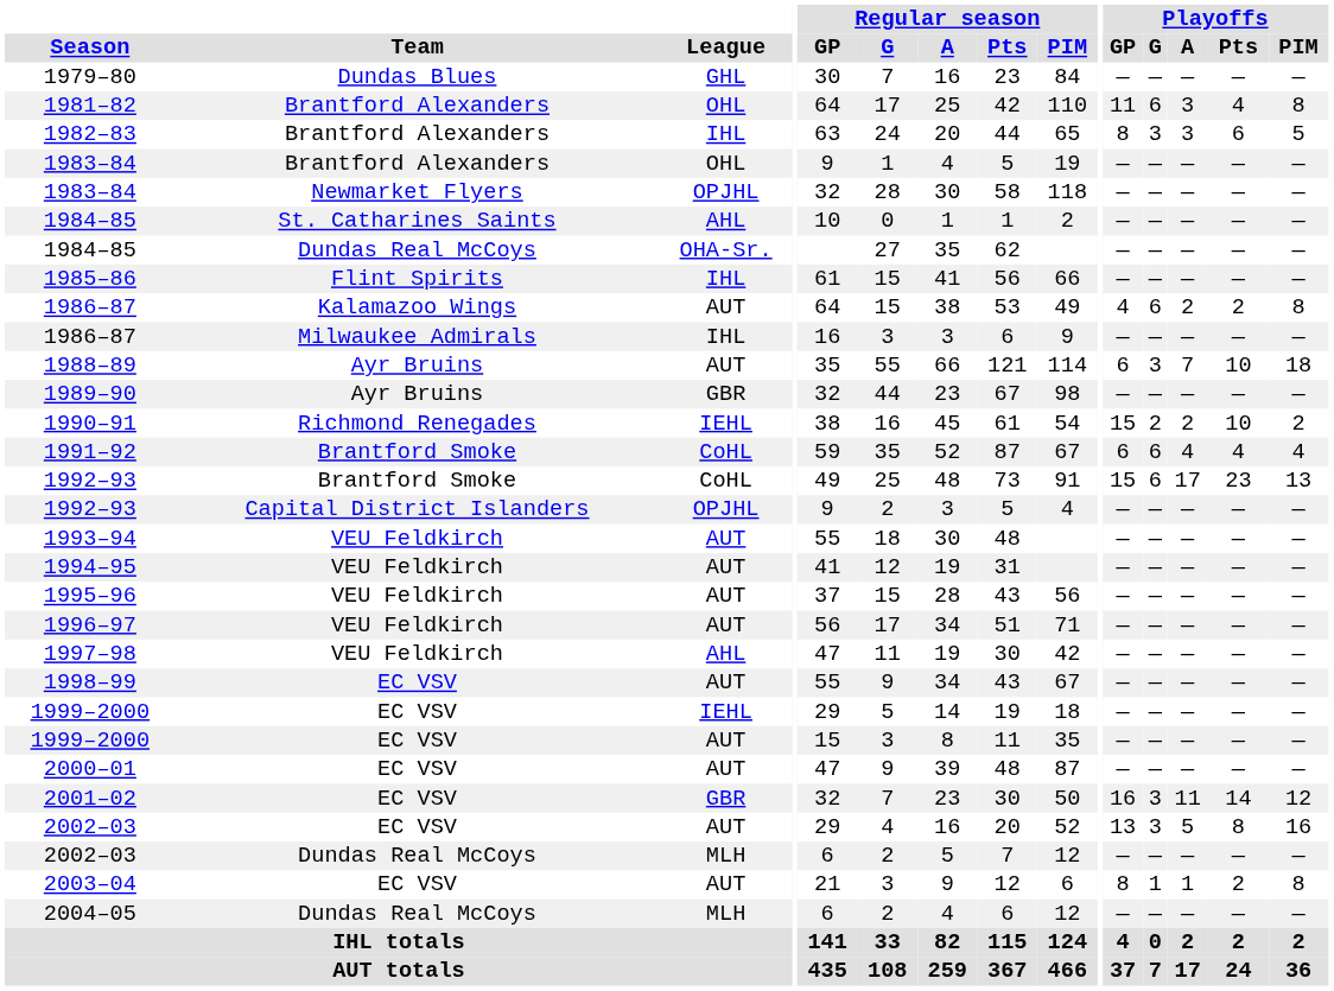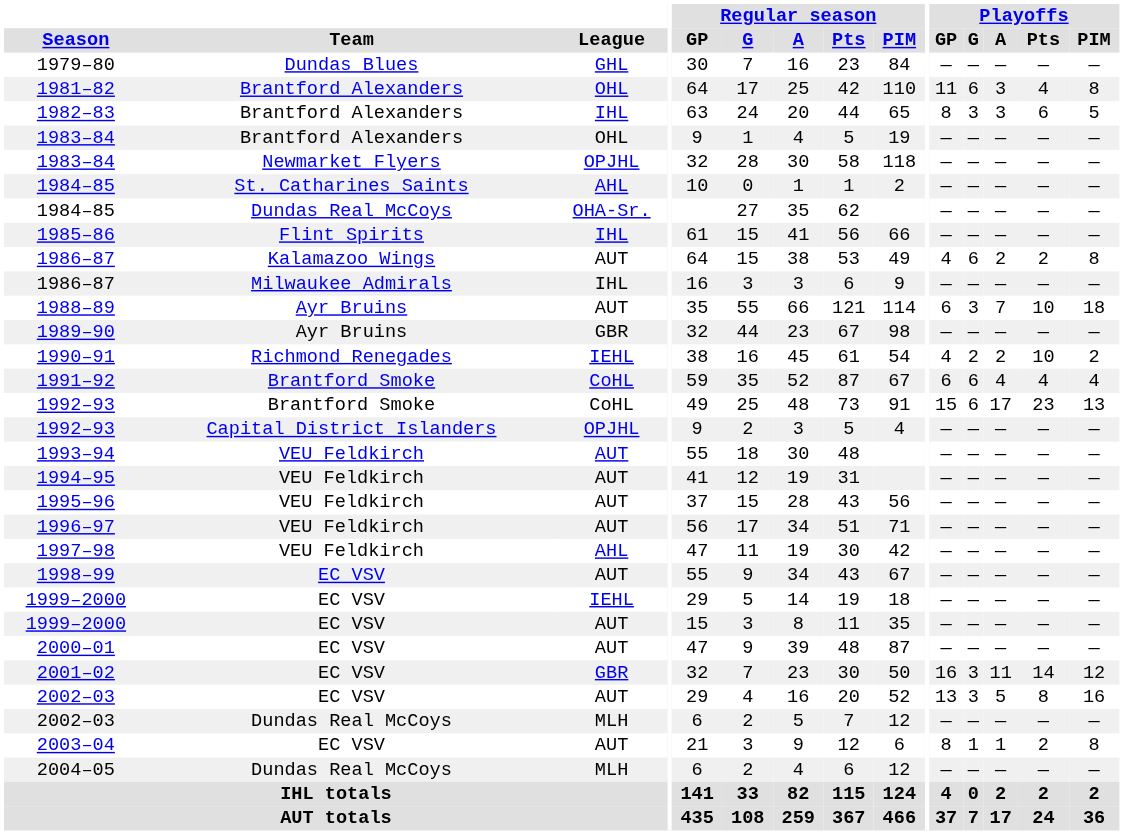1990–91 | Playoffs / GP: 15 -> 4
